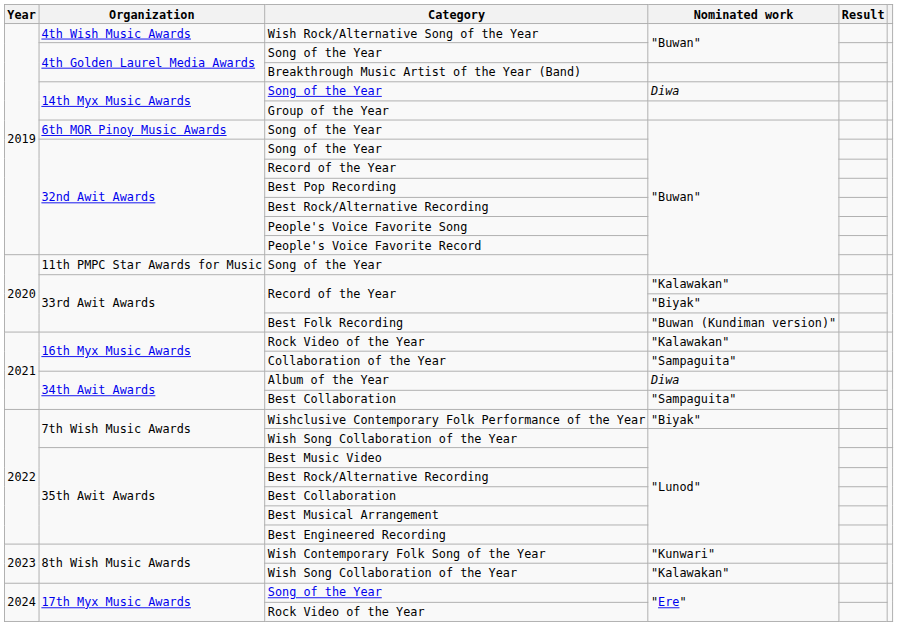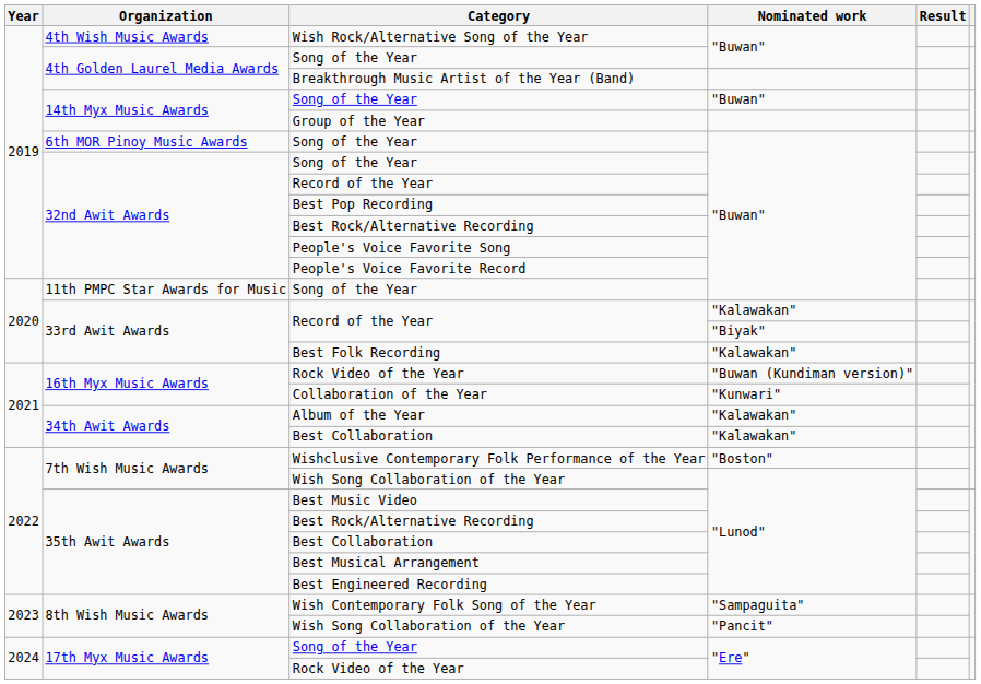14th Myx Music Awards / Song of the Year | Nominated work: Diwa -> "Buwan"
Best Folk Recording | Nominated work: "Buwan (Kundiman version)" -> "Kalawakan"
16th Myx Music Awards / Rock Video of the Year | Nominated work: "Kalawakan" -> "Buwan (Kundiman version)"
Collaboration of the Year | Nominated work: "Sampaguita" -> "Kunwari"
Album of the Year | Nominated work: Diwa -> "Kalawakan"
34th Awit Awards / Best Collaboration | Nominated work: "Sampaguita" -> "Kalawakan"
Wishclusive Contemporary Folk Performance of the Year | Nominated work: "Biyak" -> "Boston"
Wish Contemporary Folk Song of the Year | Nominated work: "Kunwari" -> "Sampaguita"
8th Wish Music Awards / Wish Song Collaboration of the Year | Nominated work: "Kalawakan" -> "Pancit"
